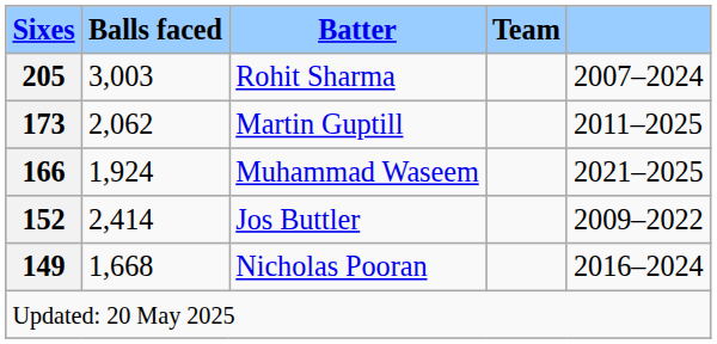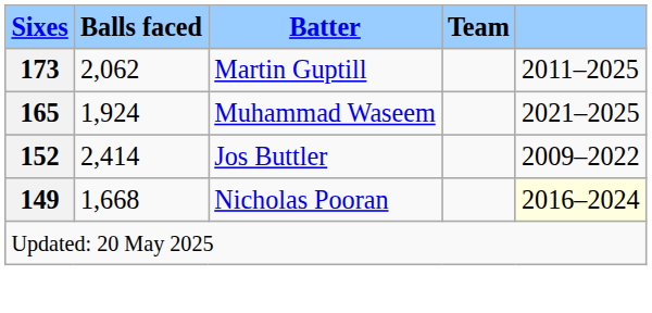- row: 205 | 3,003 | Rohit Sharma | 2007–2024
Muhammad Waseem | Sixes: 166 -> 165
Nicholas Pooran | column 5: no background -> lightyellow background
